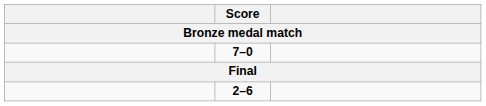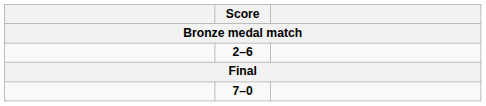rows swapped: 2–6 <-> 7–0
